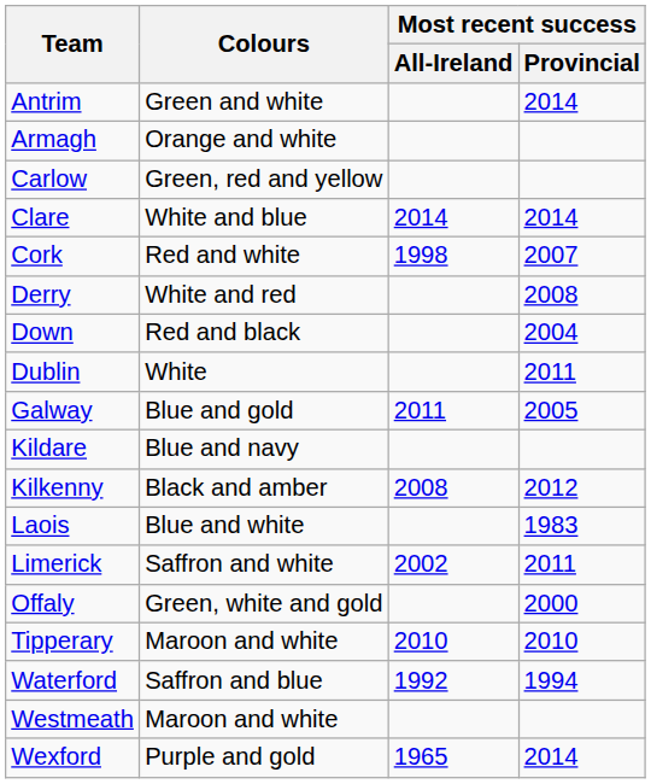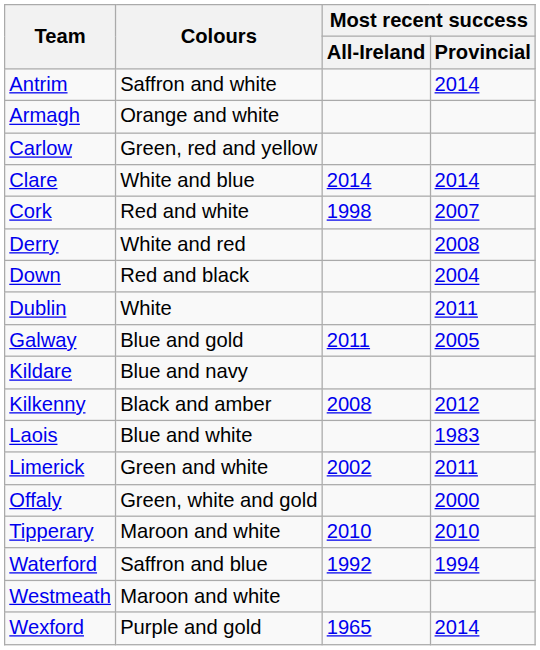Antrim | Colours: Green and white -> Saffron and white
Limerick | Colours: Saffron and white -> Green and white
